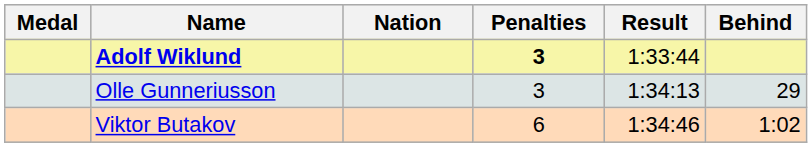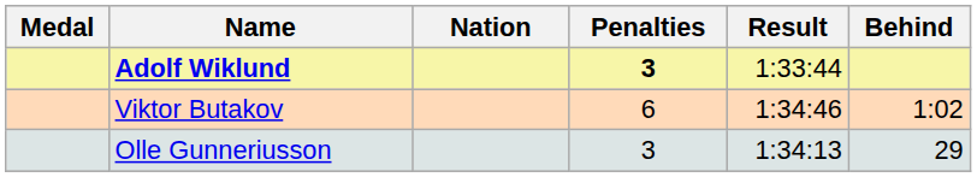rows swapped: Olle Gunneriusson <-> Viktor Butakov
